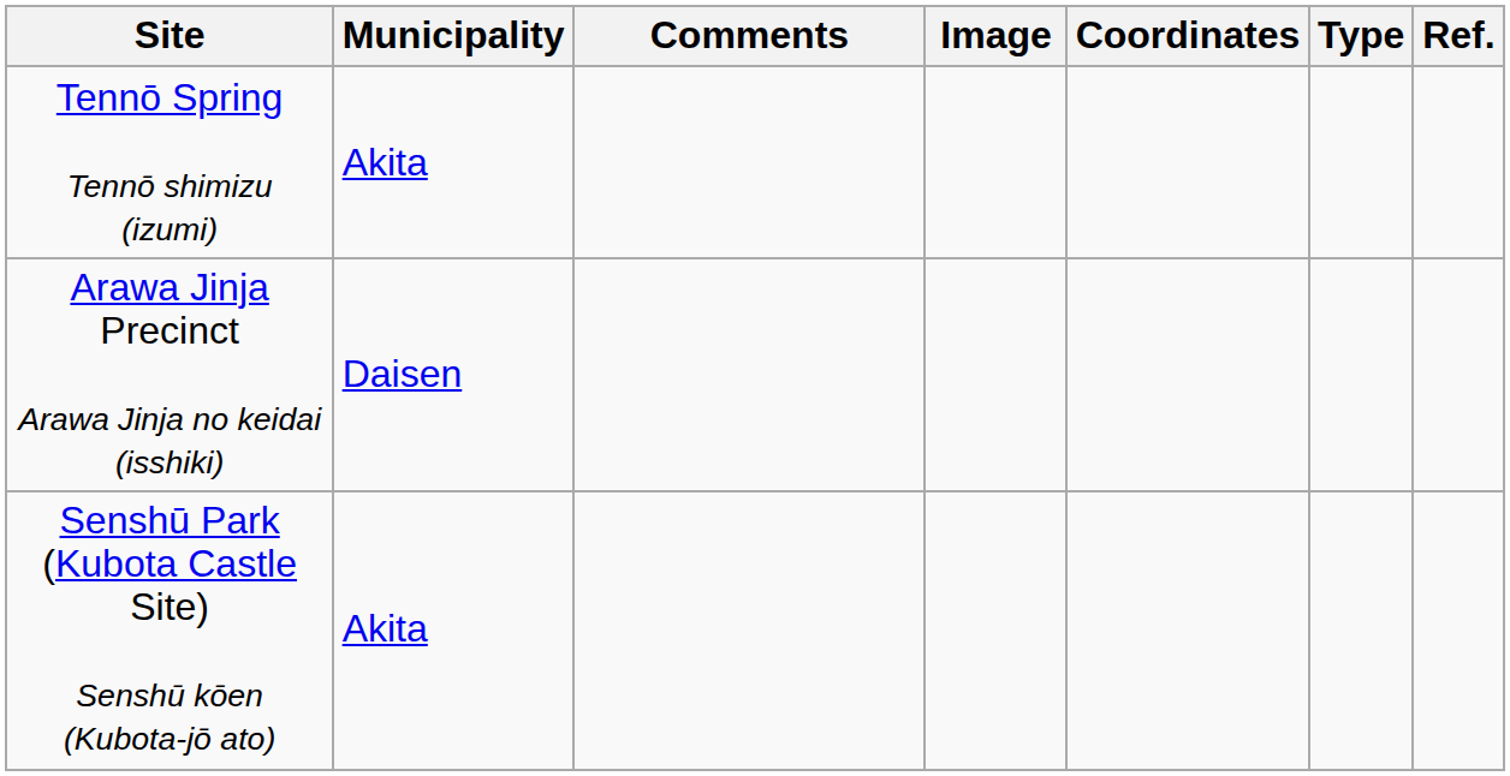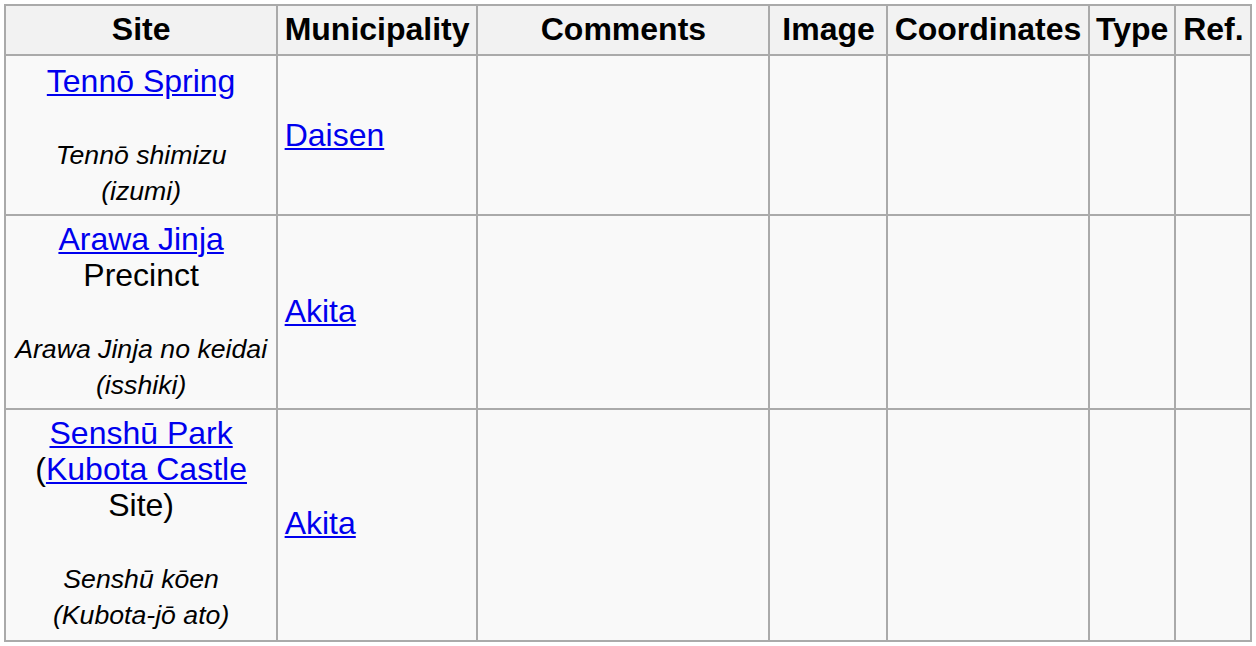Tennō Spring Tennō shimizu (izumi) | Municipality: Akita -> Daisen
Arawa Jinja Precinct Arawa Jinja no keidai (isshiki) | Municipality: Daisen -> Akita
